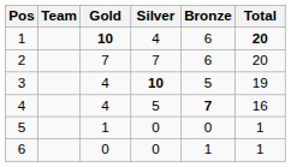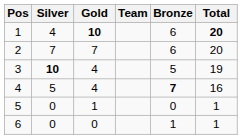columns swapped: Team <-> Silver
